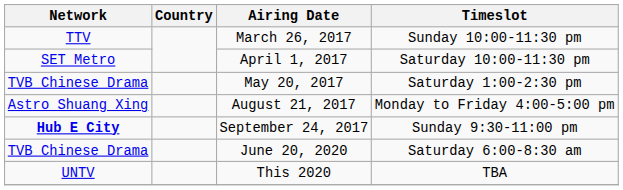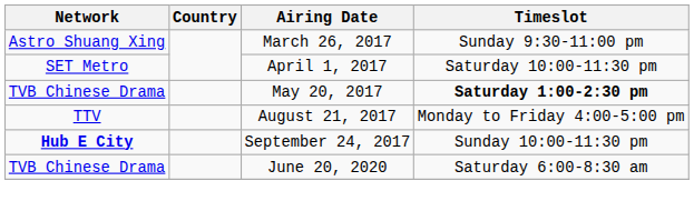March 26, 2017 | Network: TTV -> Astro Shuang Xing
March 26, 2017 | Timeslot: Sunday 10:00-11:30 pm -> Sunday 9:30-11:00 pm
May 20, 2017 | Timeslot: normal -> bold
August 21, 2017 | Network: Astro Shuang Xing -> TTV
September 24, 2017 | Timeslot: Sunday 9:30-11:00 pm -> Sunday 10:00-11:30 pm
- row: UNTV | This 2020 | TBA
